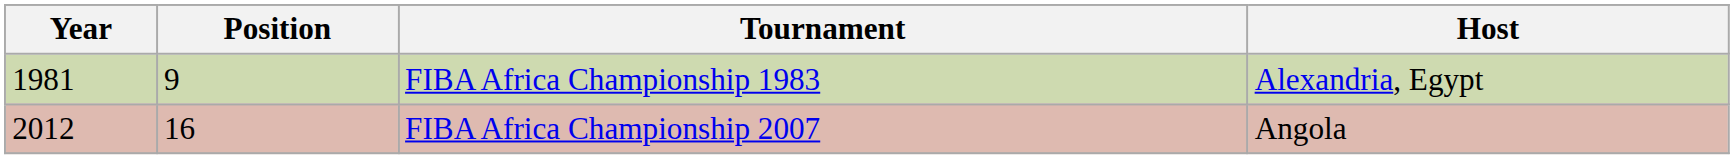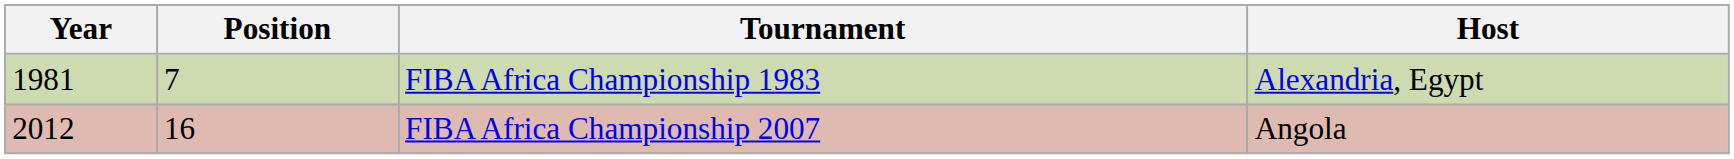FIBA Africa Championship 1983 | Position: 9 -> 7
